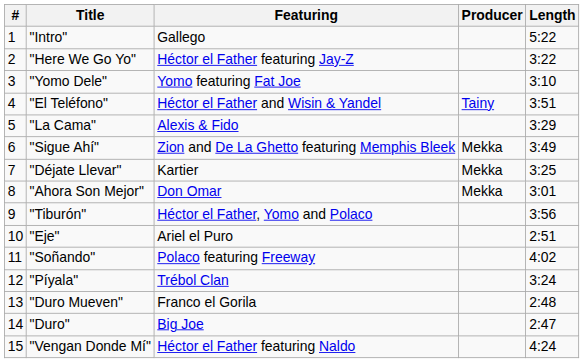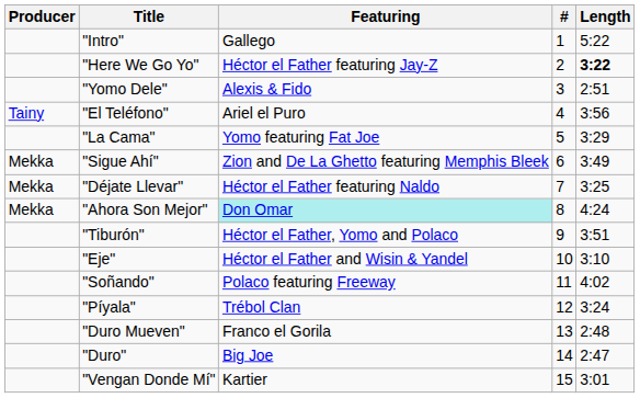columns swapped: # <-> Producer
"Here We Go Yo" | Length: normal -> bold
"Yomo Dele" | Featuring: Yomo featuring Fat Joe -> Alexis & Fido
"Yomo Dele" | Length: 3:10 -> 2:51
"El Teléfono" | Featuring: Héctor el Father and Wisin & Yandel -> Ariel el Puro
"El Teléfono" | Length: 3:51 -> 3:56
"La Cama" | Featuring: Alexis & Fido -> Yomo featuring Fat Joe
"Déjate Llevar" | Featuring: Kartier -> Héctor el Father featuring Naldo
"Ahora Son Mejor" | Featuring: no background -> paleturquoise background
"Ahora Son Mejor" | Length: 3:01 -> 4:24
"Tiburón" | Length: 3:56 -> 3:51
"Eje" | Featuring: Ariel el Puro -> Héctor el Father and Wisin & Yandel
"Eje" | Length: 2:51 -> 3:10
"Vengan Donde Mí" | Featuring: Héctor el Father featuring Naldo -> Kartier
"Vengan Donde Mí" | Length: 4:24 -> 3:01
